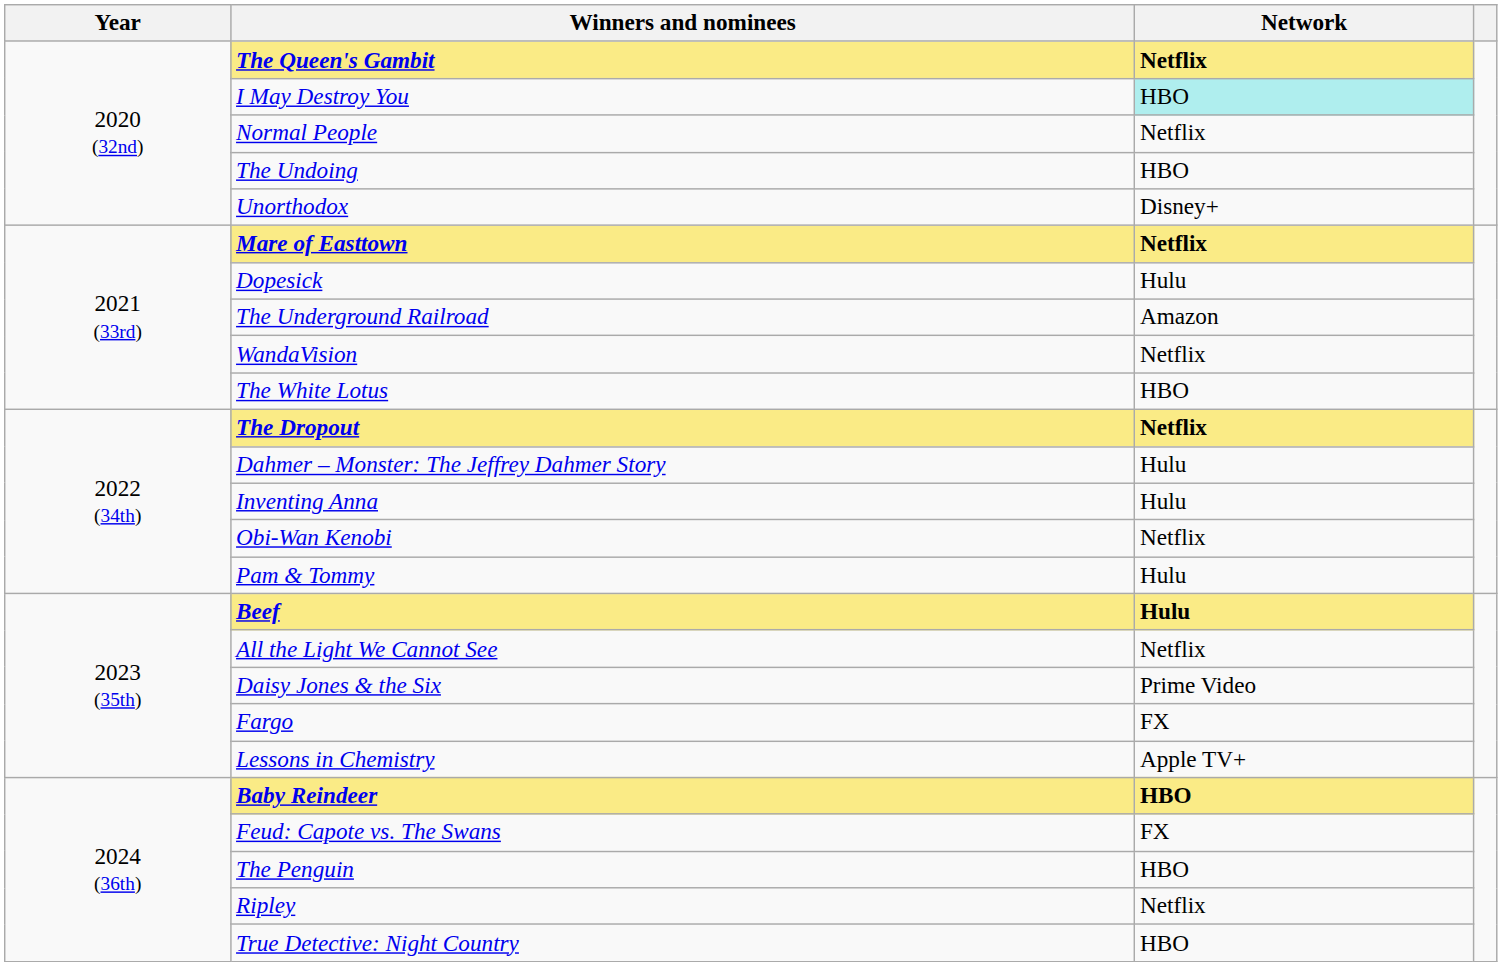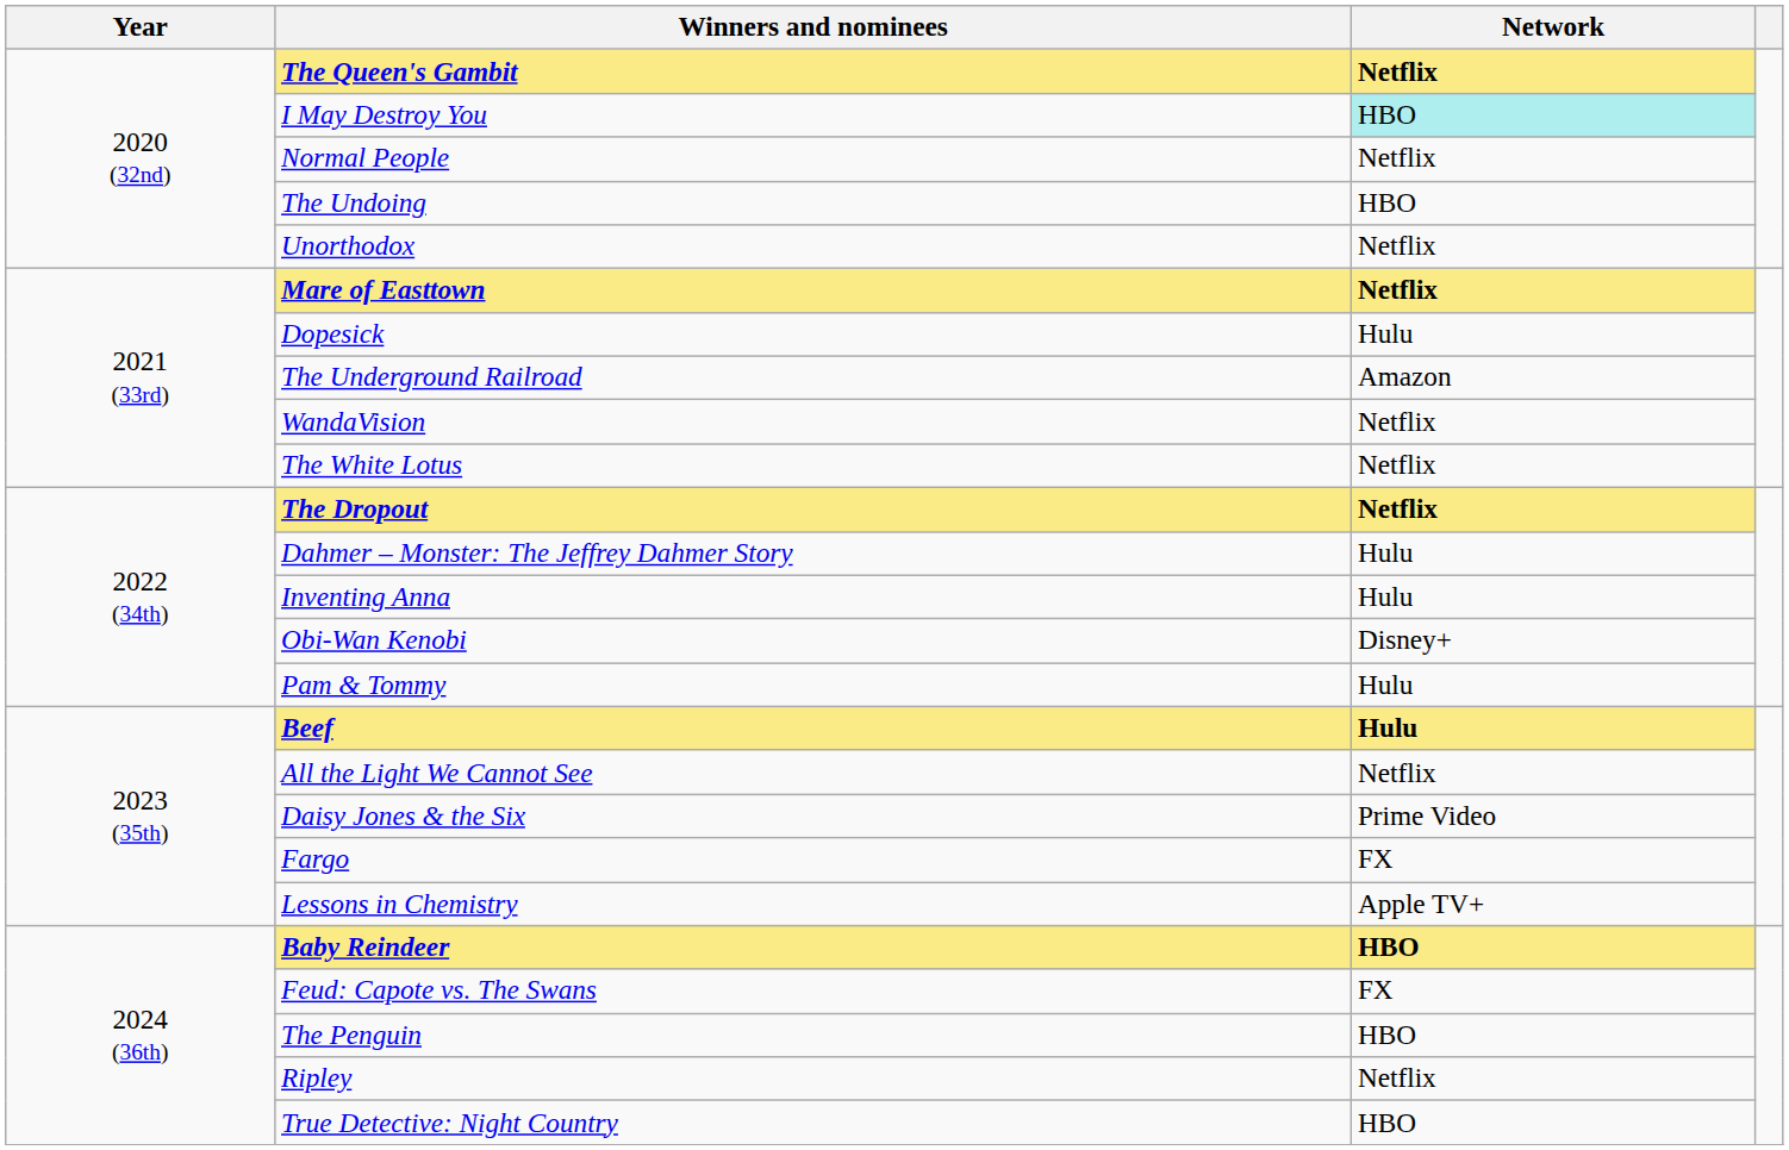Unorthodox | Network: Disney+ -> Netflix
The White Lotus | Network: HBO -> Netflix
Obi-Wan Kenobi | Network: Netflix -> Disney+
